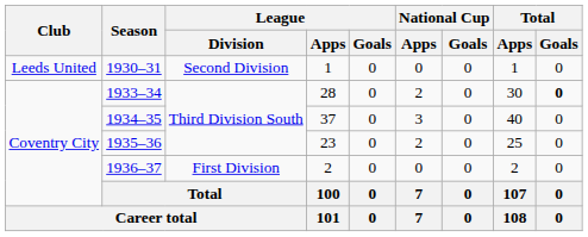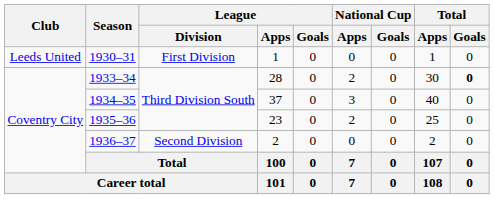1930–31 | League / Division: Second Division -> First Division
1936–37 | League / Division: First Division -> Second Division
